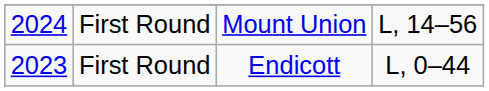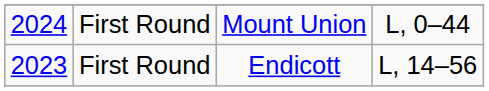Mount Union | column 4: L, 14–56 -> L, 0–44
Endicott | column 4: L, 0–44 -> L, 14–56
